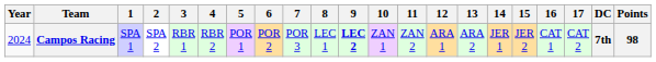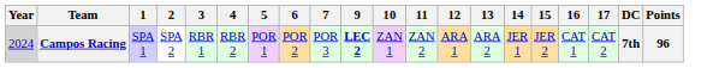- column: 8 | LEC 1
Campos Racing | Year: no background -> lightgrey background
Campos Racing | Points: 98 -> 96
